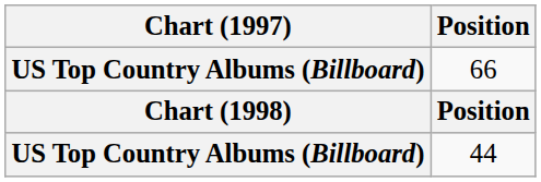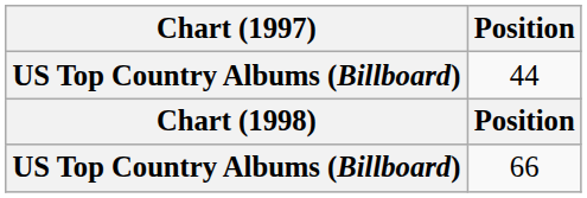rows swapped: 66 <-> 44
